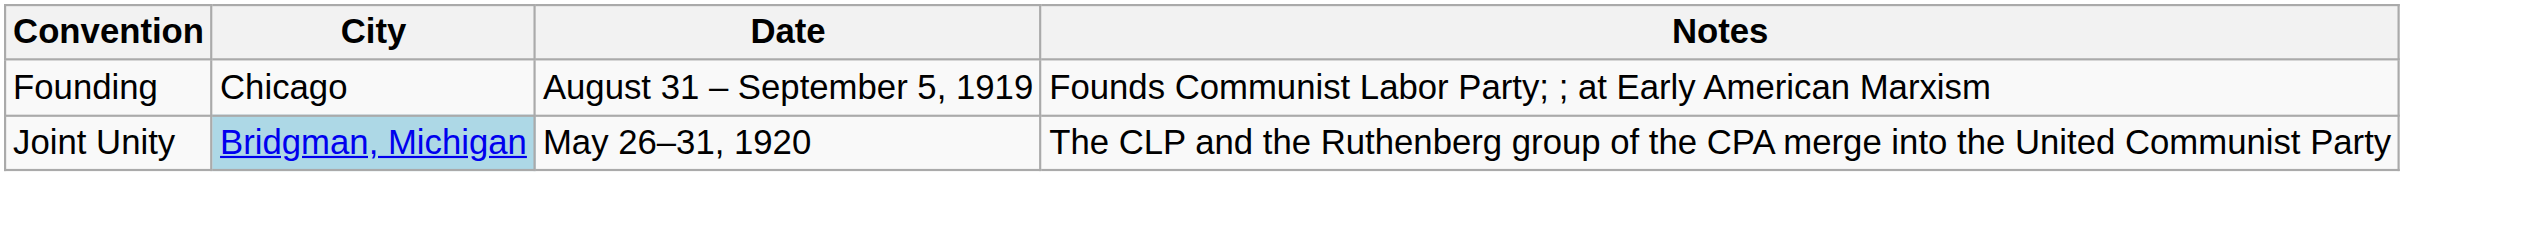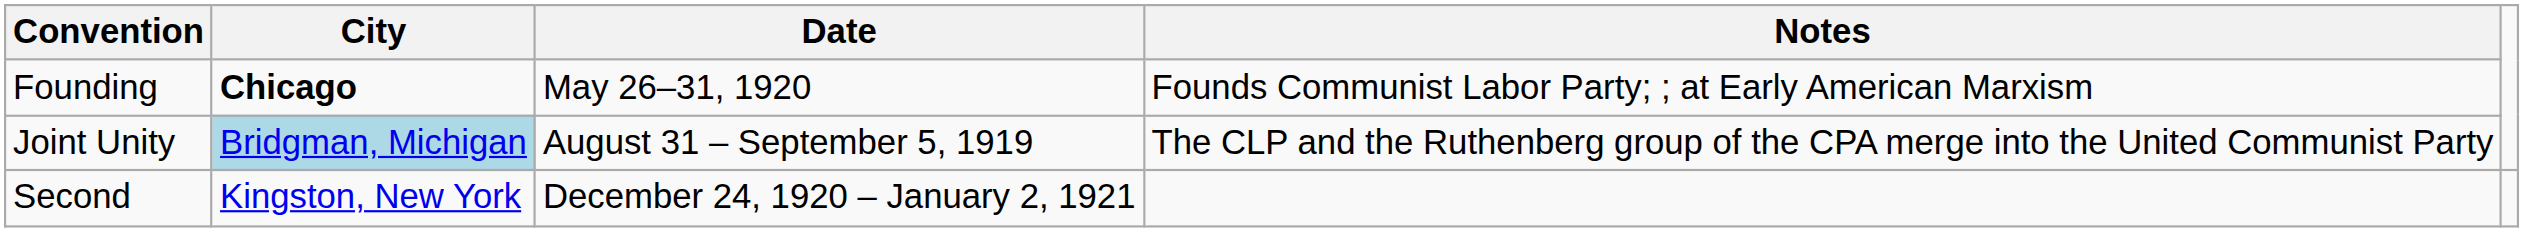Founding | City: normal -> bold
Founding | Date: August 31 – September 5, 1919 -> May 26–31, 1920
Joint Unity | Date: May 26–31, 1920 -> August 31 – September 5, 1919
+ row: Second | Kingston, New York | December 24, 1920 – January 2, 1921
